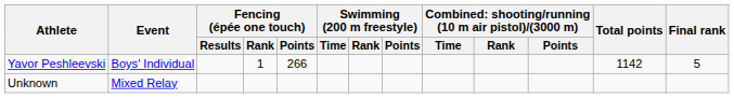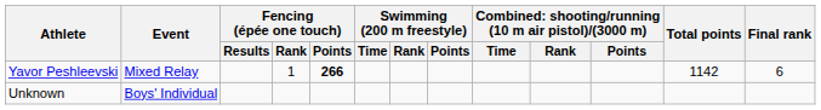Yavor Peshleevski | Event: Boys' Individual -> Mixed Relay
Yavor Peshleevski | Fencing (épée one touch) / Points: normal -> bold
Yavor Peshleevski | Final rank: 5 -> 6
Unknown | Event: Mixed Relay -> Boys' Individual
